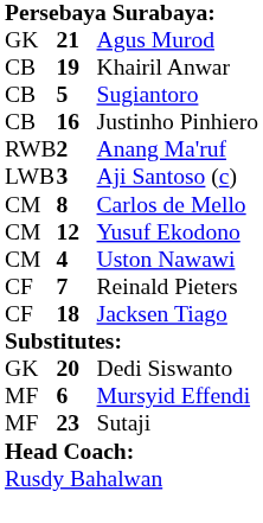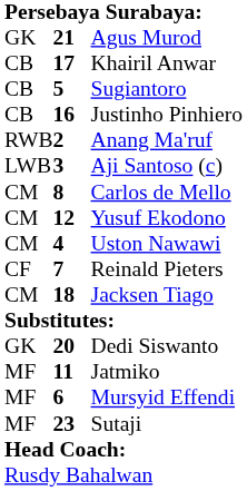Khairil Anwar | column 2: 19 -> 17
Jacksen Tiago | column 1: CF -> CM
+ row: MF | 11 | Jatmiko
